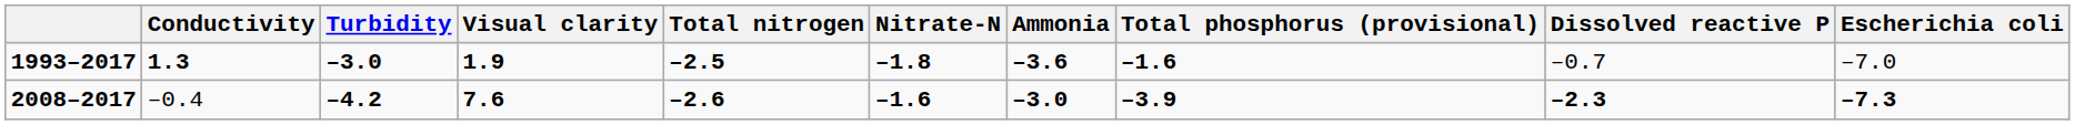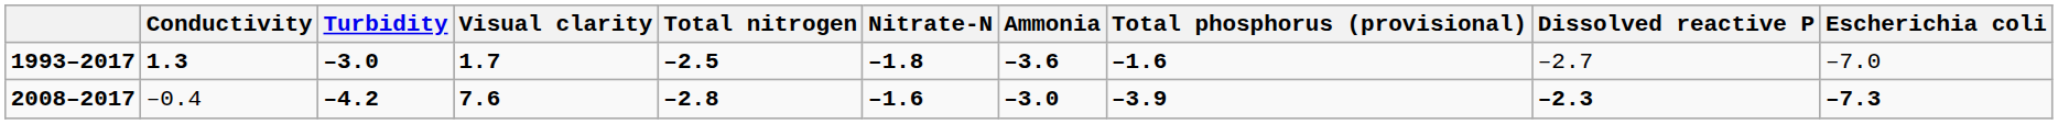1993–2017 | Visual clarity: 1.9 -> 1.7
1993–2017 | Dissolved reactive P: –0.7 -> –2.7
2008–2017 | Total nitrogen: –2.6 -> –2.8
